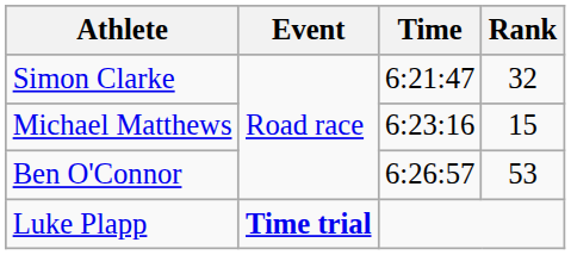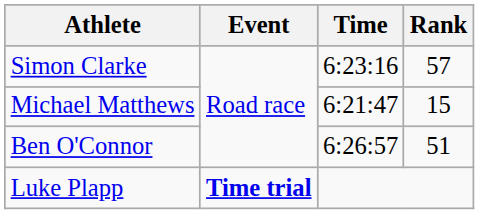Simon Clarke | Time: 6:21:47 -> 6:23:16
Simon Clarke | Rank: 32 -> 57
Michael Matthews | Time: 6:23:16 -> 6:21:47
Ben O'Connor | Rank: 53 -> 51
